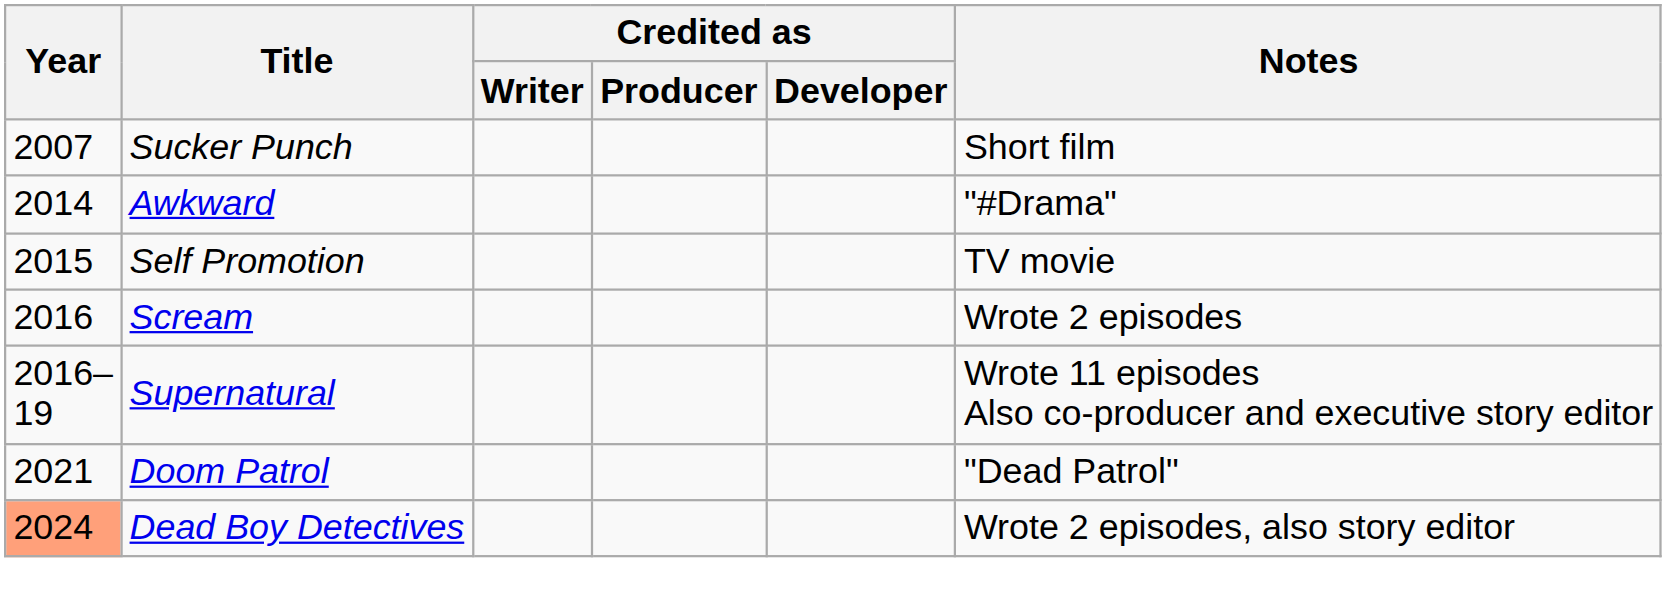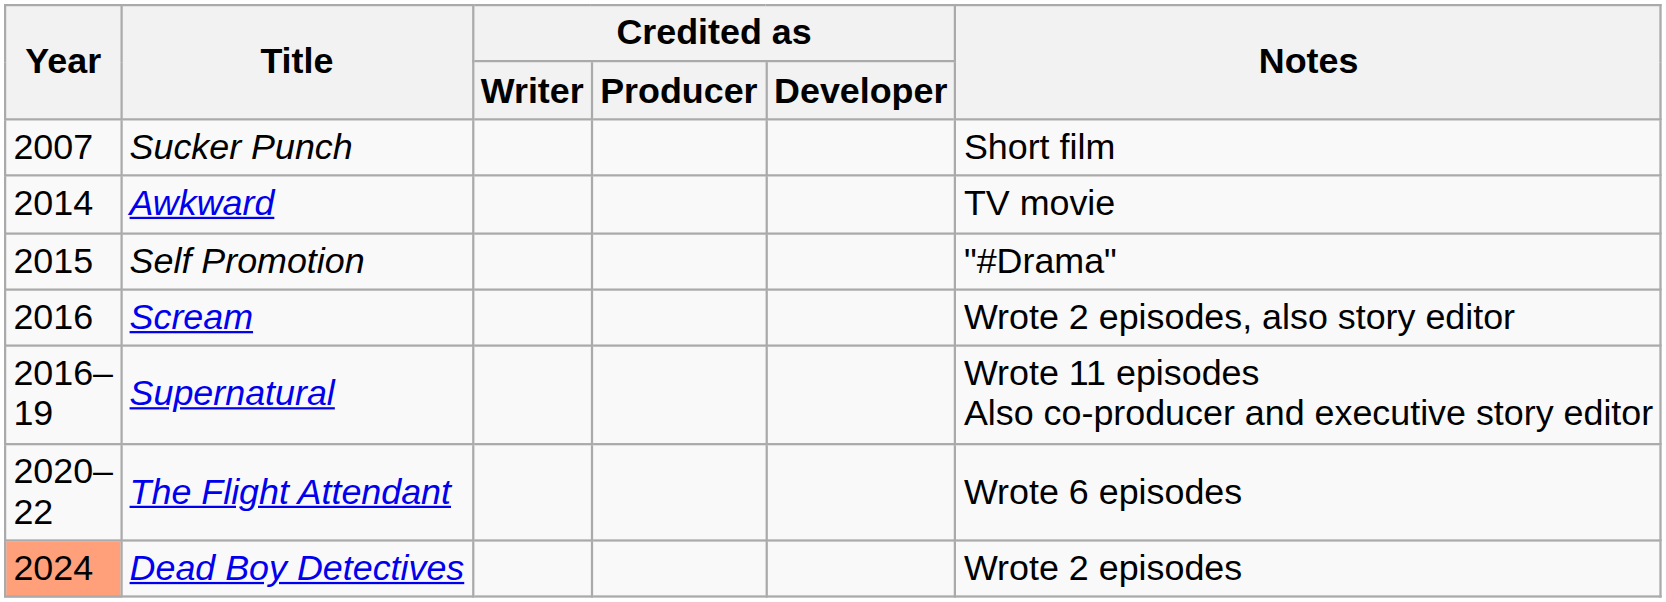Awkward | Notes: "#Drama" -> TV movie
Self Promotion | Notes: TV movie -> "#Drama"
Scream | Notes: Wrote 2 episodes -> Wrote 2 episodes, also story editor
+ row: 2020–22 | The Flight Attendant | Wrote 6 episodes
- row: 2021 | Doom Patrol | "Dead Patrol"
Dead Boy Detectives | Notes: Wrote 2 episodes, also story editor -> Wrote 2 episodes
